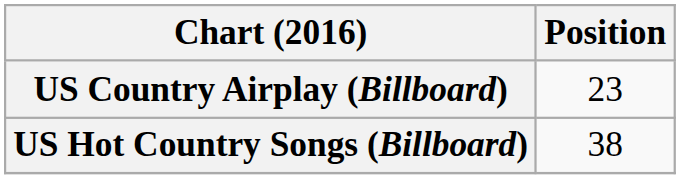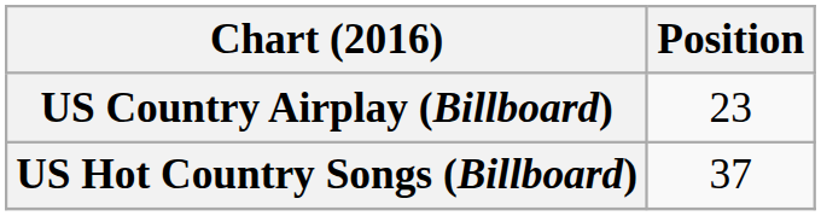US Hot Country Songs (Billboard) | Position: 38 -> 37
